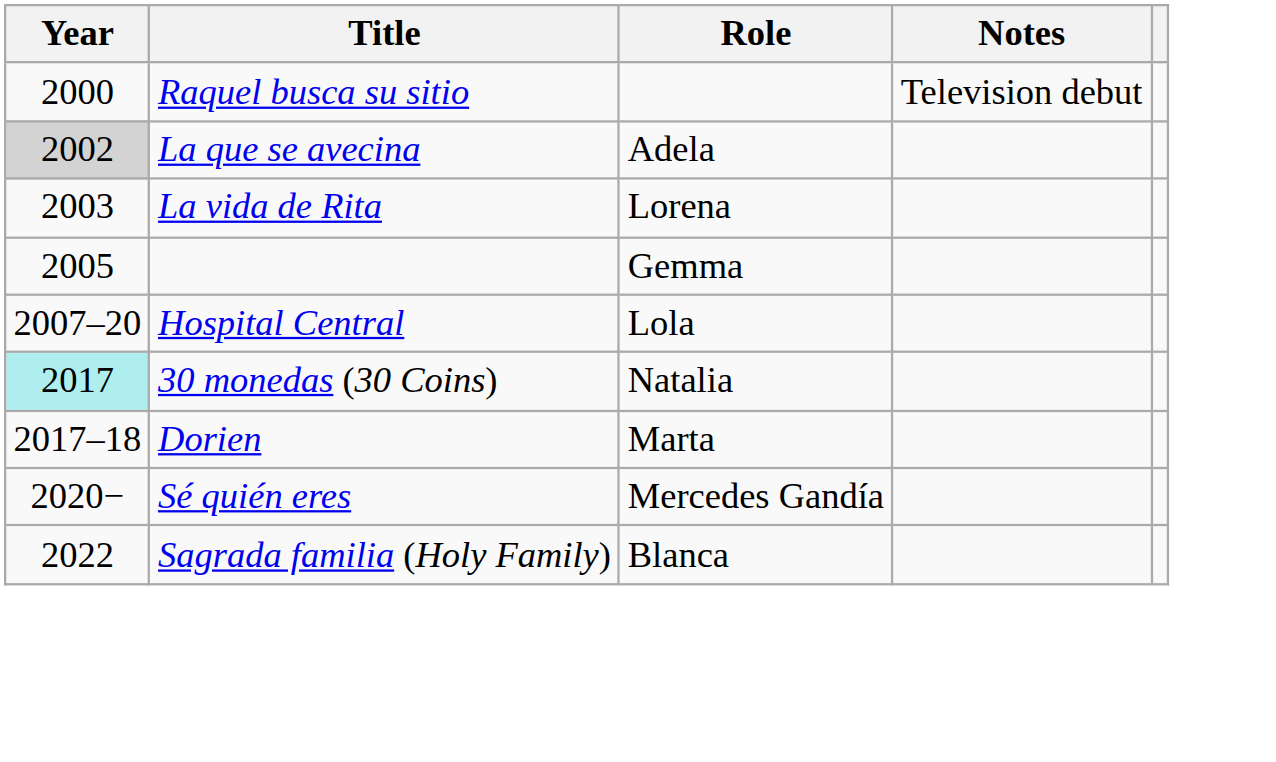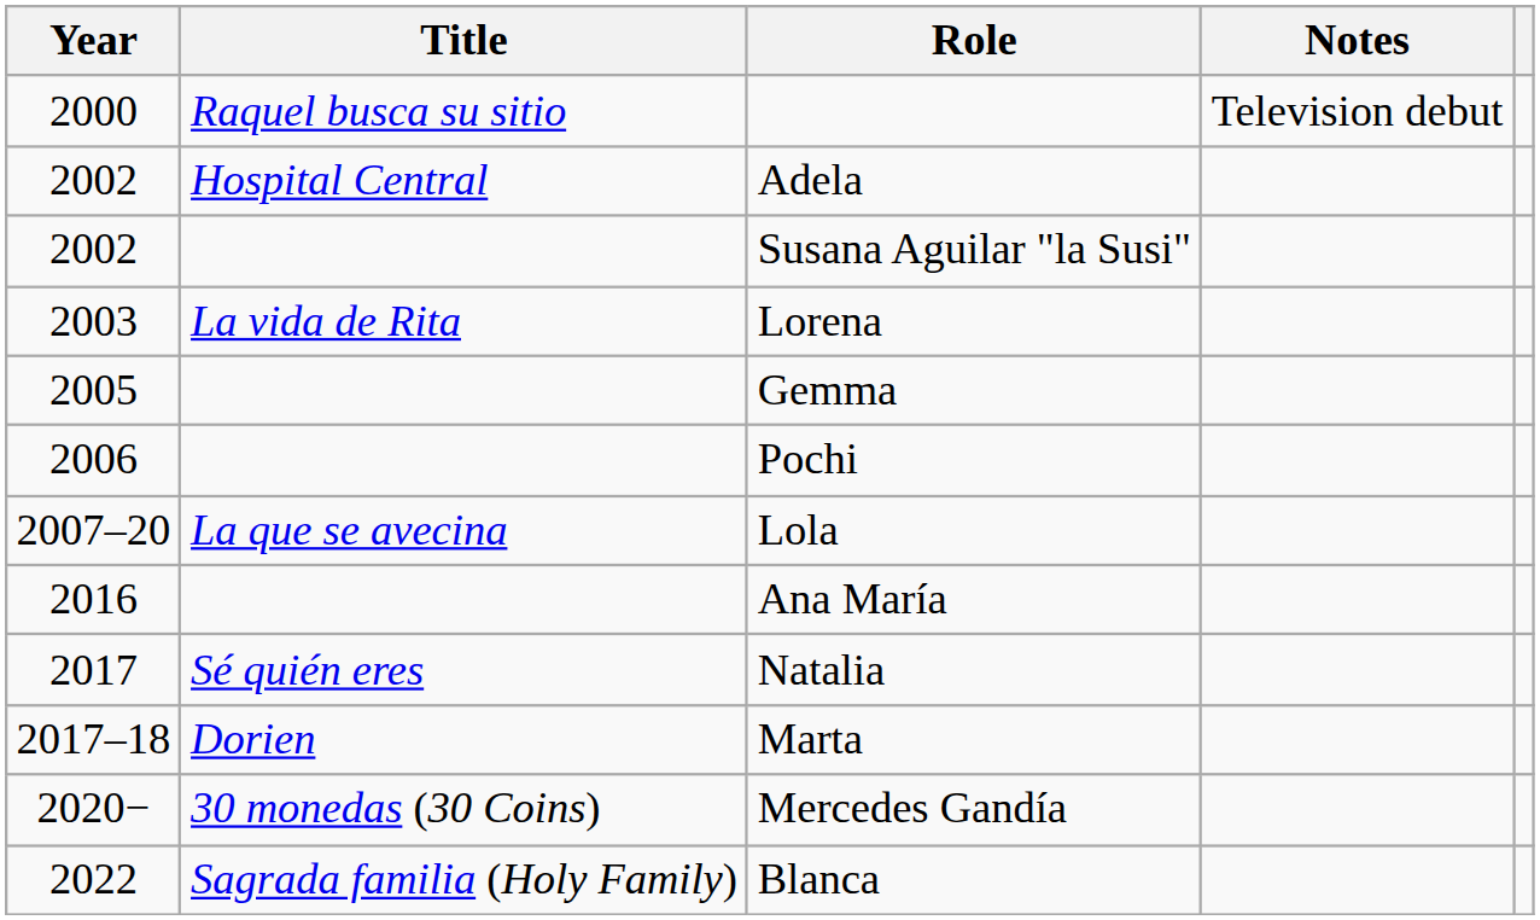Adela | Year: lightgrey background -> no background
Adela | Title: La que se avecina -> Hospital Central
+ row: 2002 | Susana Aguilar "la Susi"
+ row: 2006 | Pochi
Lola | Title: Hospital Central -> La que se avecina
+ row: 2016 | Ana María
Natalia | Year: paleturquoise background -> no background
Natalia | Title: 30 monedas (30 Coins) -> Sé quién eres
Mercedes Gandía | Title: Sé quién eres -> 30 monedas (30 Coins)
